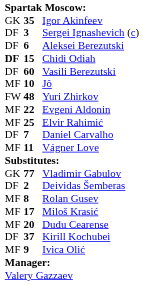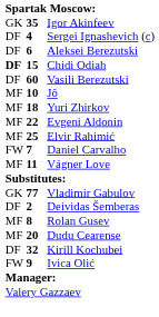Sergei Ignashevich (c) | column 2: 3 -> 4
Yuri Zhirkov | column 1: FW -> MF
Yuri Zhirkov | column 2: 48 -> 18
Daniel Carvalho | column 1: DF -> FW
- row: MF | 17 | Miloš Krasić
Kirill Kochubei | column 2: 37 -> 32
Ivica Olić | column 1: MF -> FW
